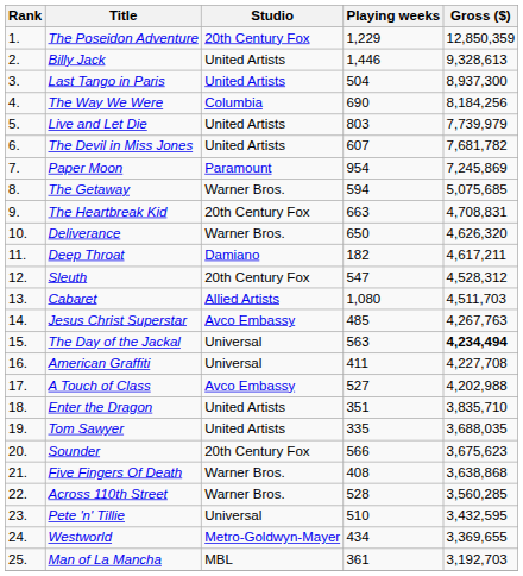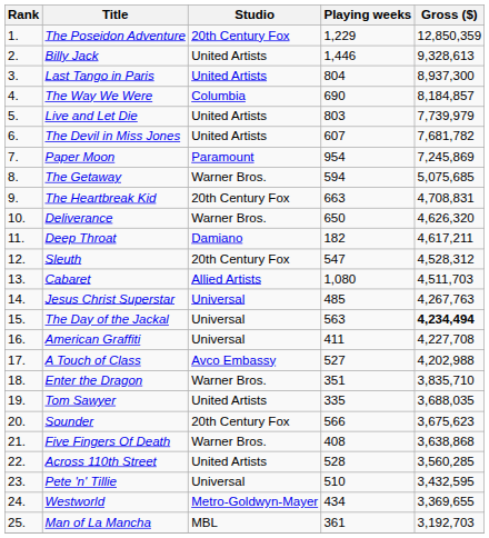Last Tango in Paris | Playing weeks: 504 -> 804
The Way We Were | Gross ($): 8,184,256 -> 8,184,857
Jesus Christ Superstar | Studio: Avco Embassy -> Universal
Enter the Dragon | Studio: United Artists -> Warner Bros.
Across 110th Street | Studio: Warner Bros. -> United Artists
